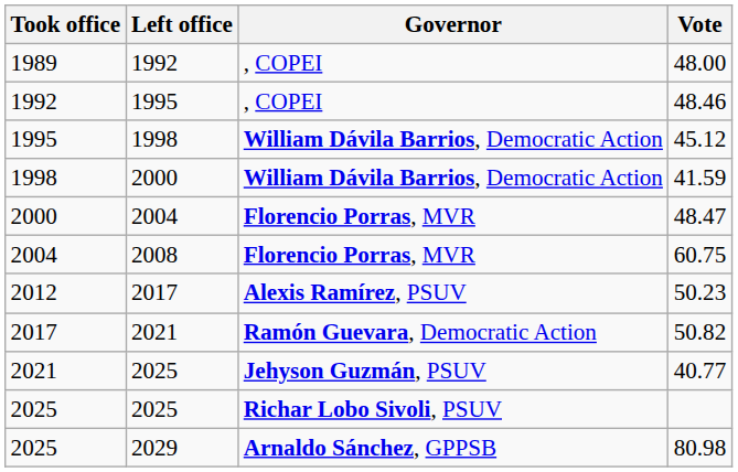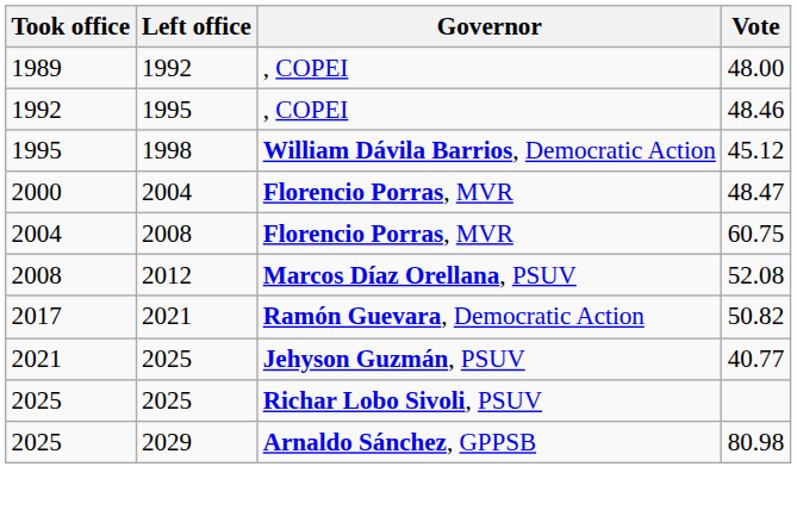- row: 1998 | 2000 | William Dávila Barrios, Democratic Action | 41.59
+ row: 2008 | 2012 | Marcos Díaz Orellana, PSUV | 52.08
- row: 2012 | 2017 | Alexis Ramírez, PSUV | 50.23
